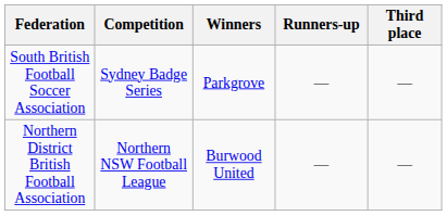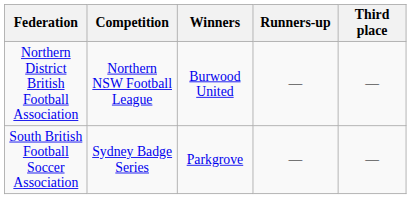rows swapped: Northern District British Football Association <-> South British Football Soccer Association
